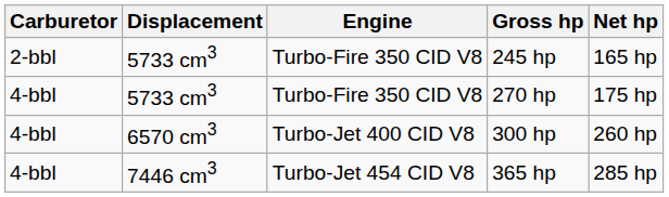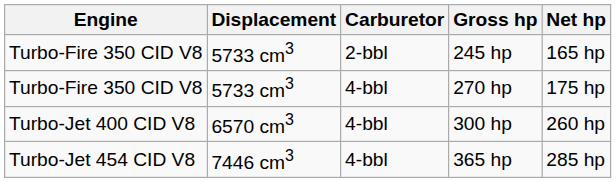columns swapped: Engine <-> Carburetor
